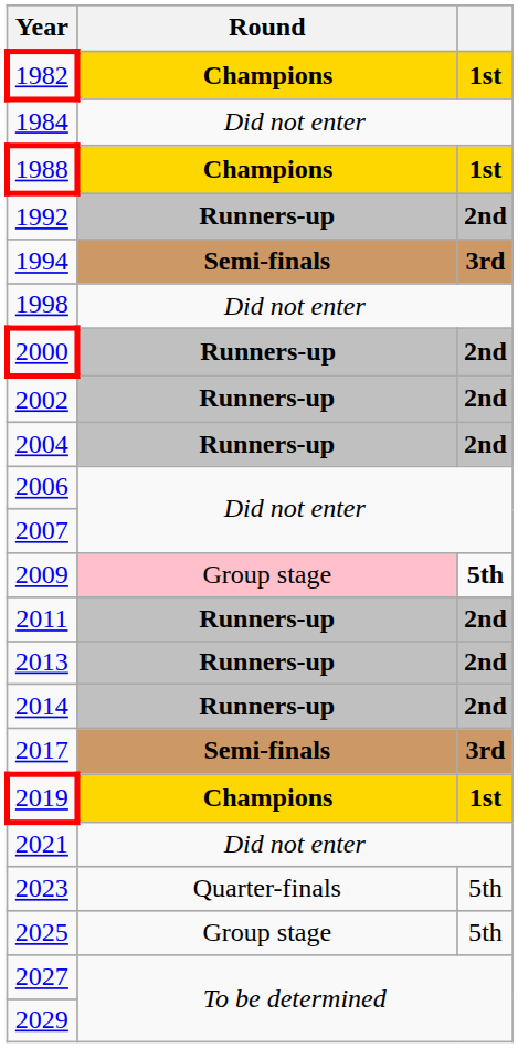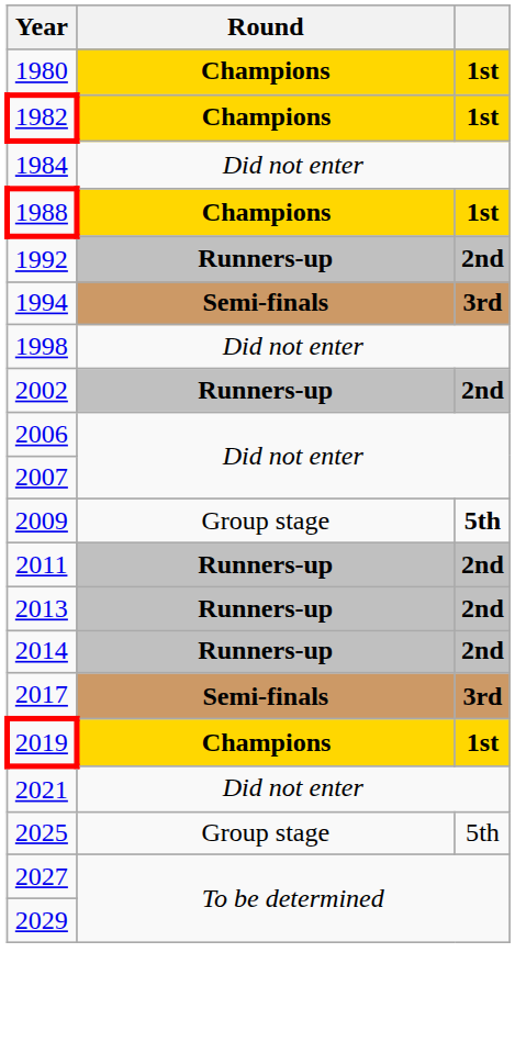+ row: 1980 | Champions | 1st
- row: 2000 | Runners-up | 2nd
- row: 2004 | Runners-up | 2nd
2009 | Round: pink background -> no background
- row: 2023 | Quarter-finals | 5th
